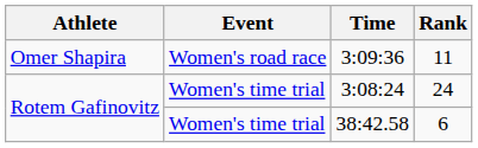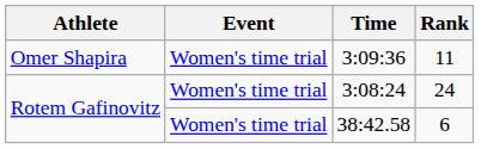3:09:36 | Event: Women's road race -> Women's time trial
